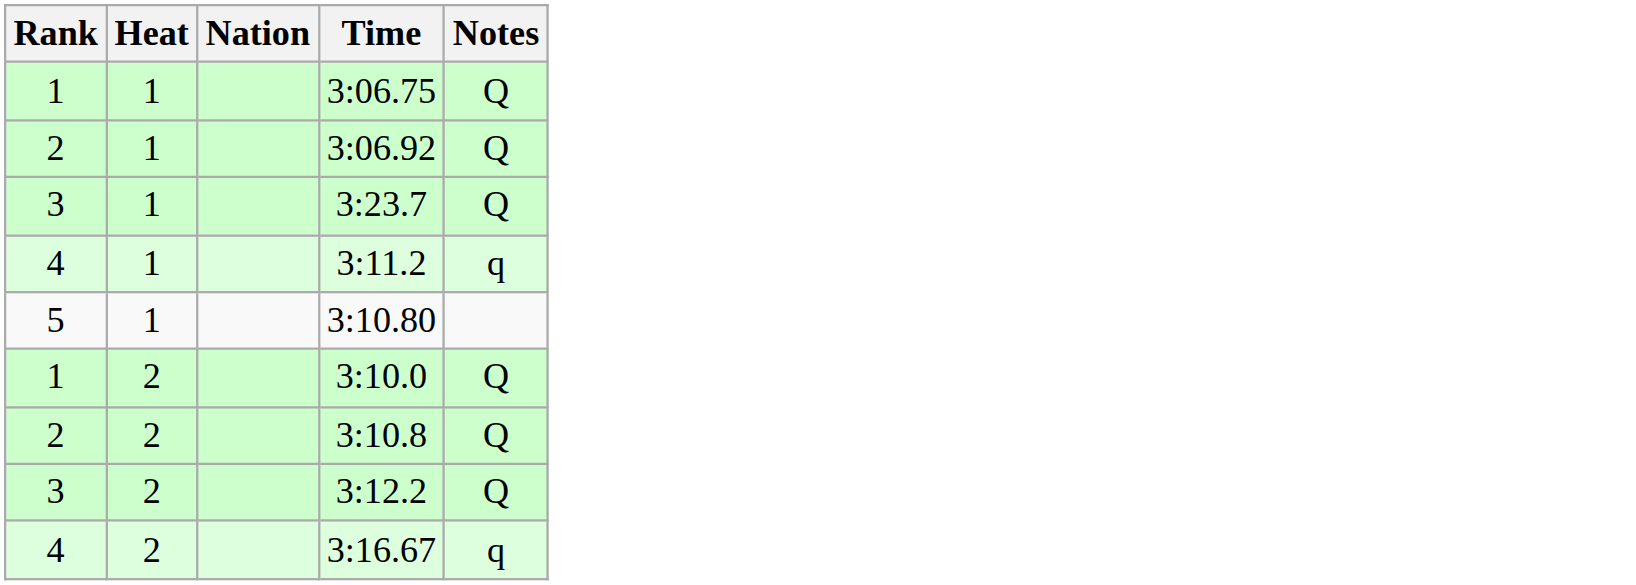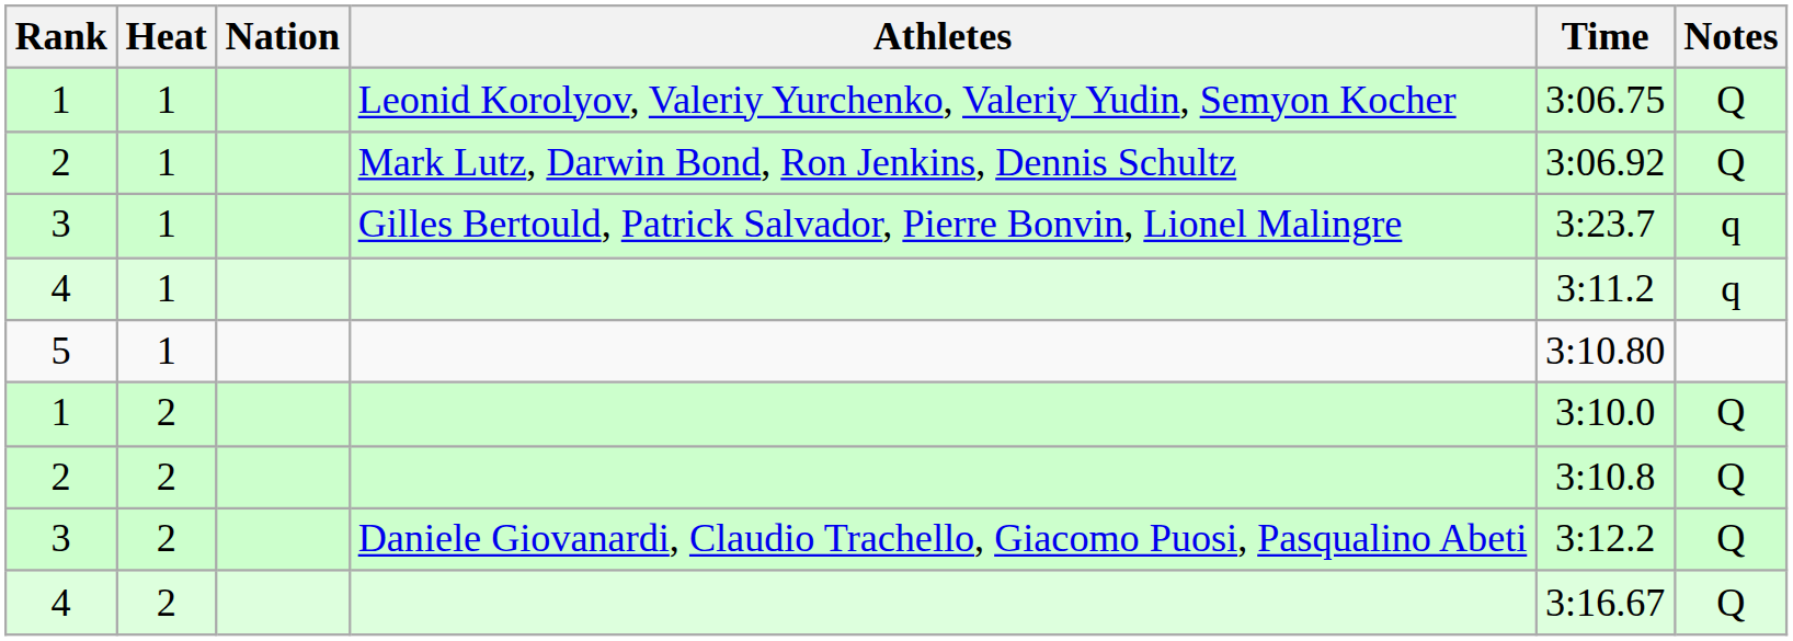+ column: Athletes | Leonid Korolyov, Valeriy Yurchenko, Valeriy Yudin, Semyon Kocher | Mark Lutz, Darwin Bond, Ron Jenkins, Dennis Schultz | Gilles Bertould, Patrick Salvador, Pierre Bonvin, Lionel Malingre | Daniele Giovanardi, Claudio Trachello, Giacomo Puosi, Pasqualino Abeti
3 / 1 | Notes: Q -> q
4 / 2 | Notes: q -> Q
